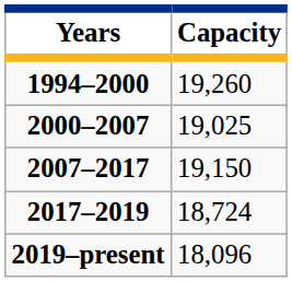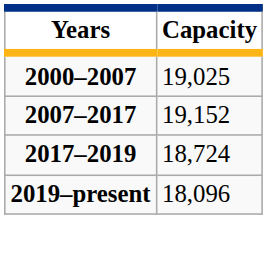- row: 1994–2000 | 19,260
2007–2017 | Capacity: 19,150 -> 19,152
